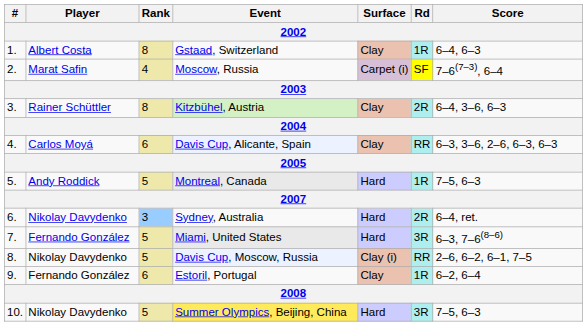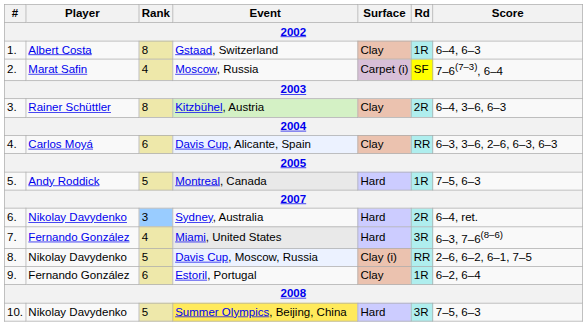Miami, United States | Rank: 5 -> 4
